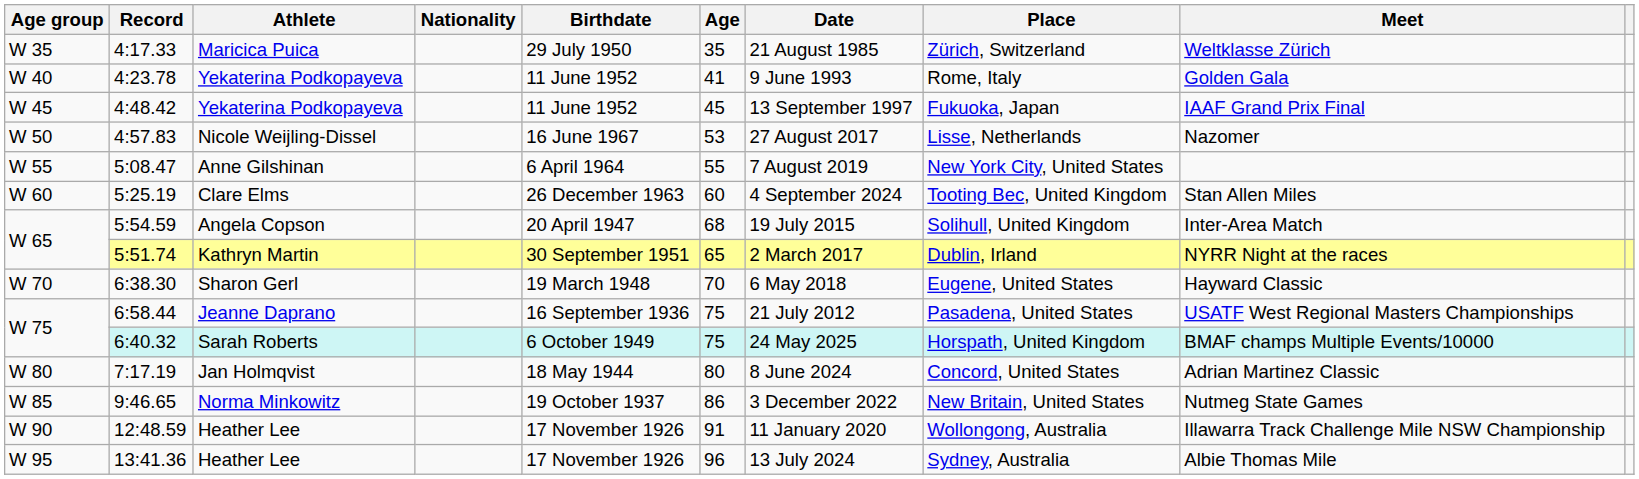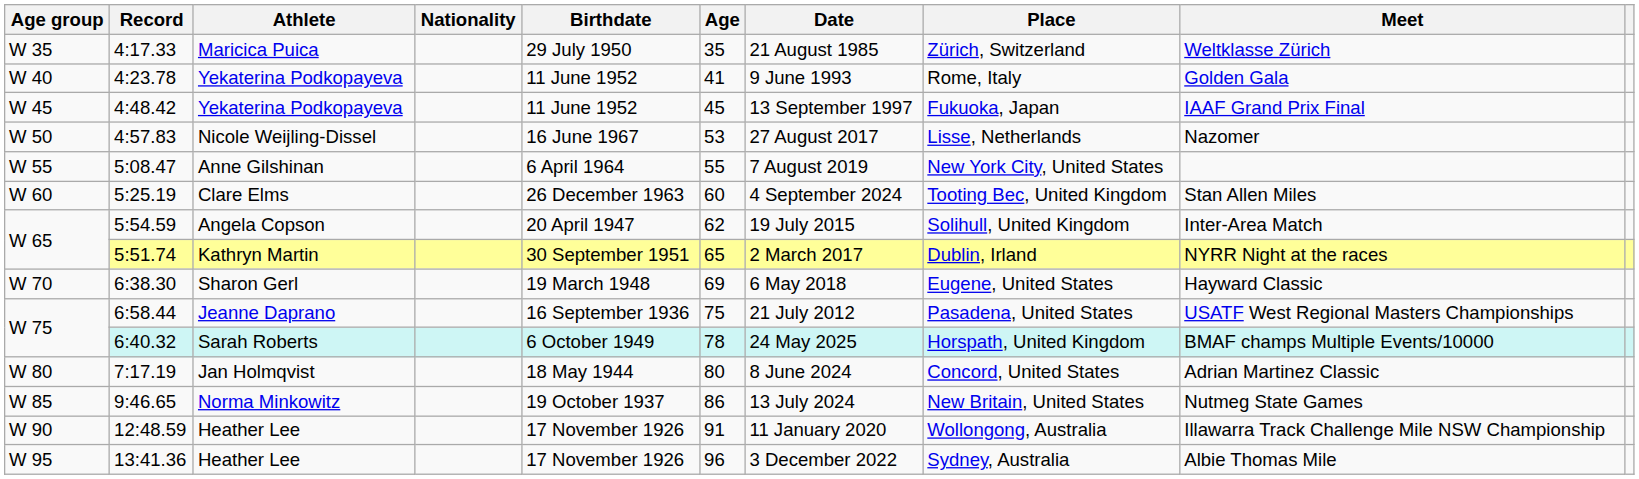5:54.59 | Age: 68 -> 62
6:38.30 | Age: 70 -> 69
6:40.32 | Age: 75 -> 78
9:46.65 | Date: 3 December 2022 -> 13 July 2024
13:41.36 | Date: 13 July 2024 -> 3 December 2022
